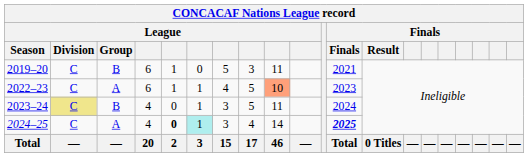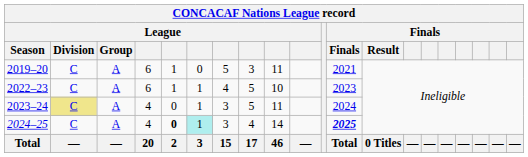2019–20 | League / Group: B -> A
2022–23 | column 9: lightsalmon background -> no background
2023–24 | League / Group: B -> A
